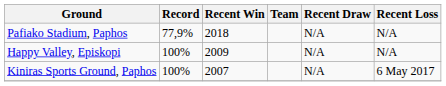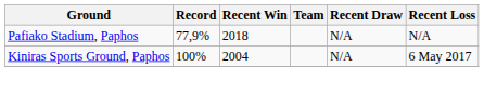- row: Happy Valley, Episkopi | 100% | 2009 | N/A | N/A
Kiniras Sports Ground, Paphos | Recent Win: 2007 -> 2004
